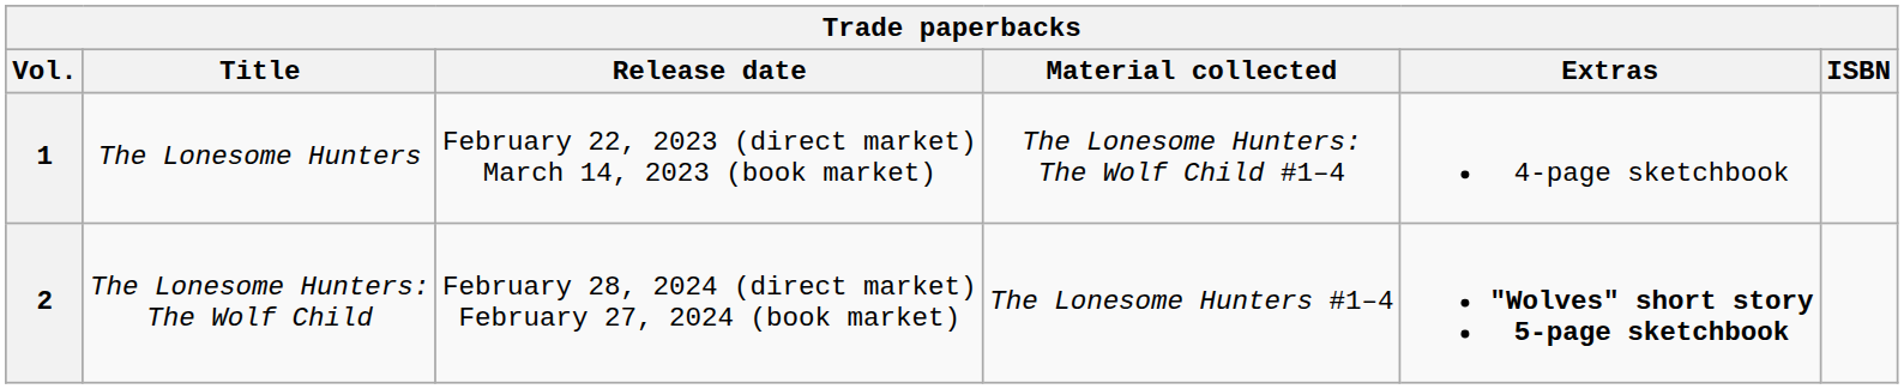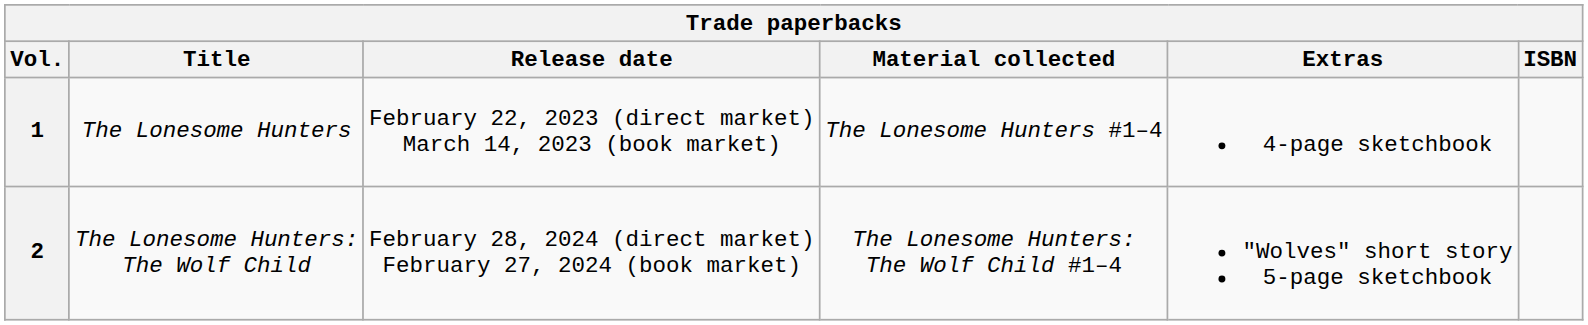1 | Material collected: The Lonesome Hunters: The Wolf Child #1–4 -> The Lonesome Hunters #1–4
2 | Material collected: The Lonesome Hunters #1–4 -> The Lonesome Hunters: The Wolf Child #1–4
2 | Extras: bold -> normal
